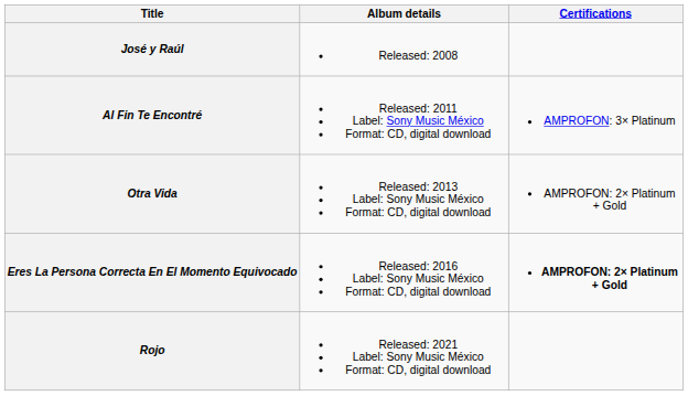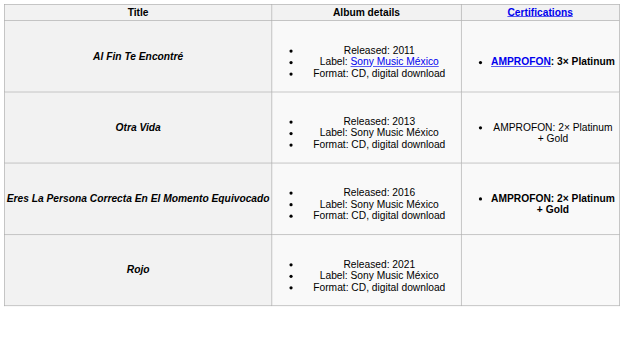- row: José y Raúl | Released: 2008
Al Fin Te Encontré | Certifications: normal -> bold
